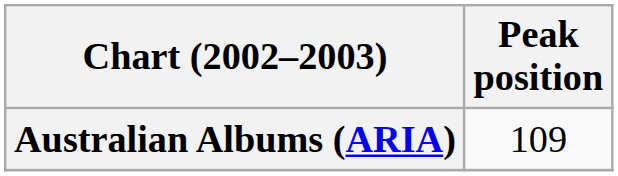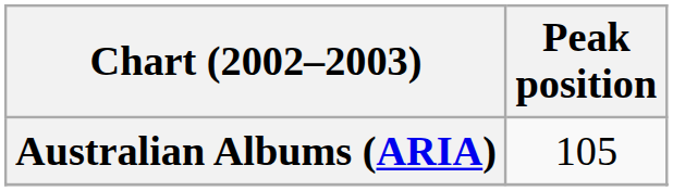Australian Albums (ARIA) | Peak position: 109 -> 105
